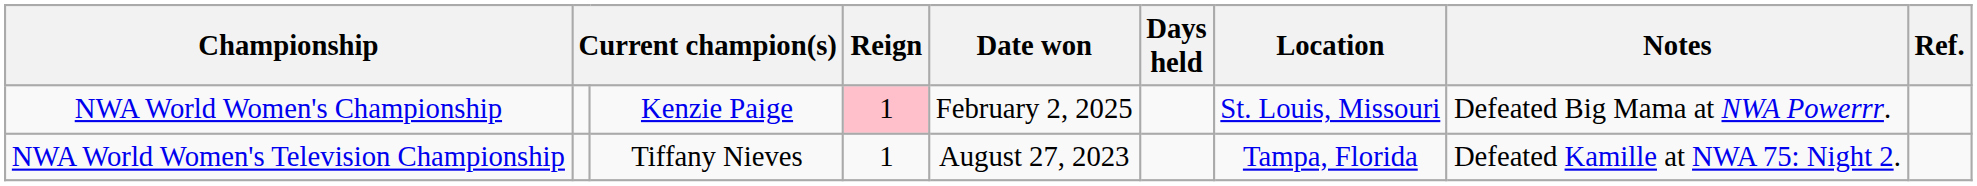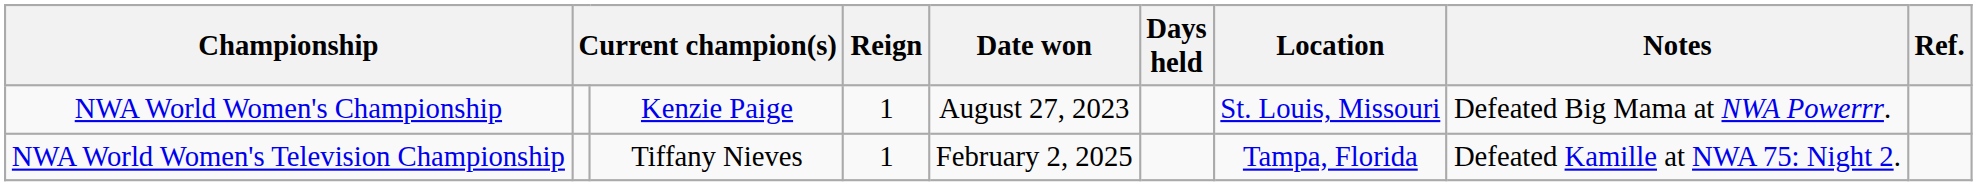NWA World Women's Championship | Reign: pink background -> no background
NWA World Women's Championship | Date won: February 2, 2025 -> August 27, 2023
NWA World Women's Television Championship | Date won: August 27, 2023 -> February 2, 2025
